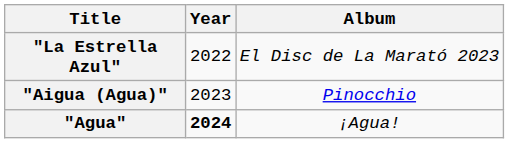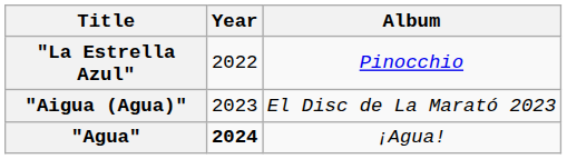"La Estrella Azul" | Album: El Disc de La Marató 2023 -> Pinocchio
"Aigua (Agua)" | Album: Pinocchio -> El Disc de La Marató 2023
